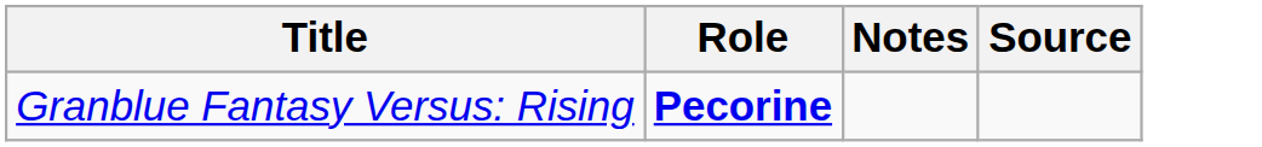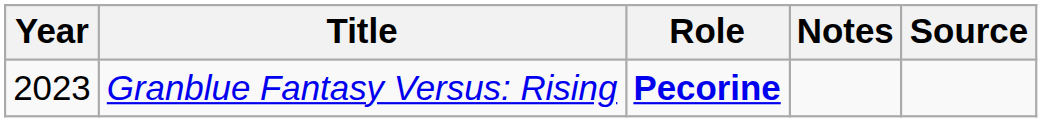+ column: Year | 2023
